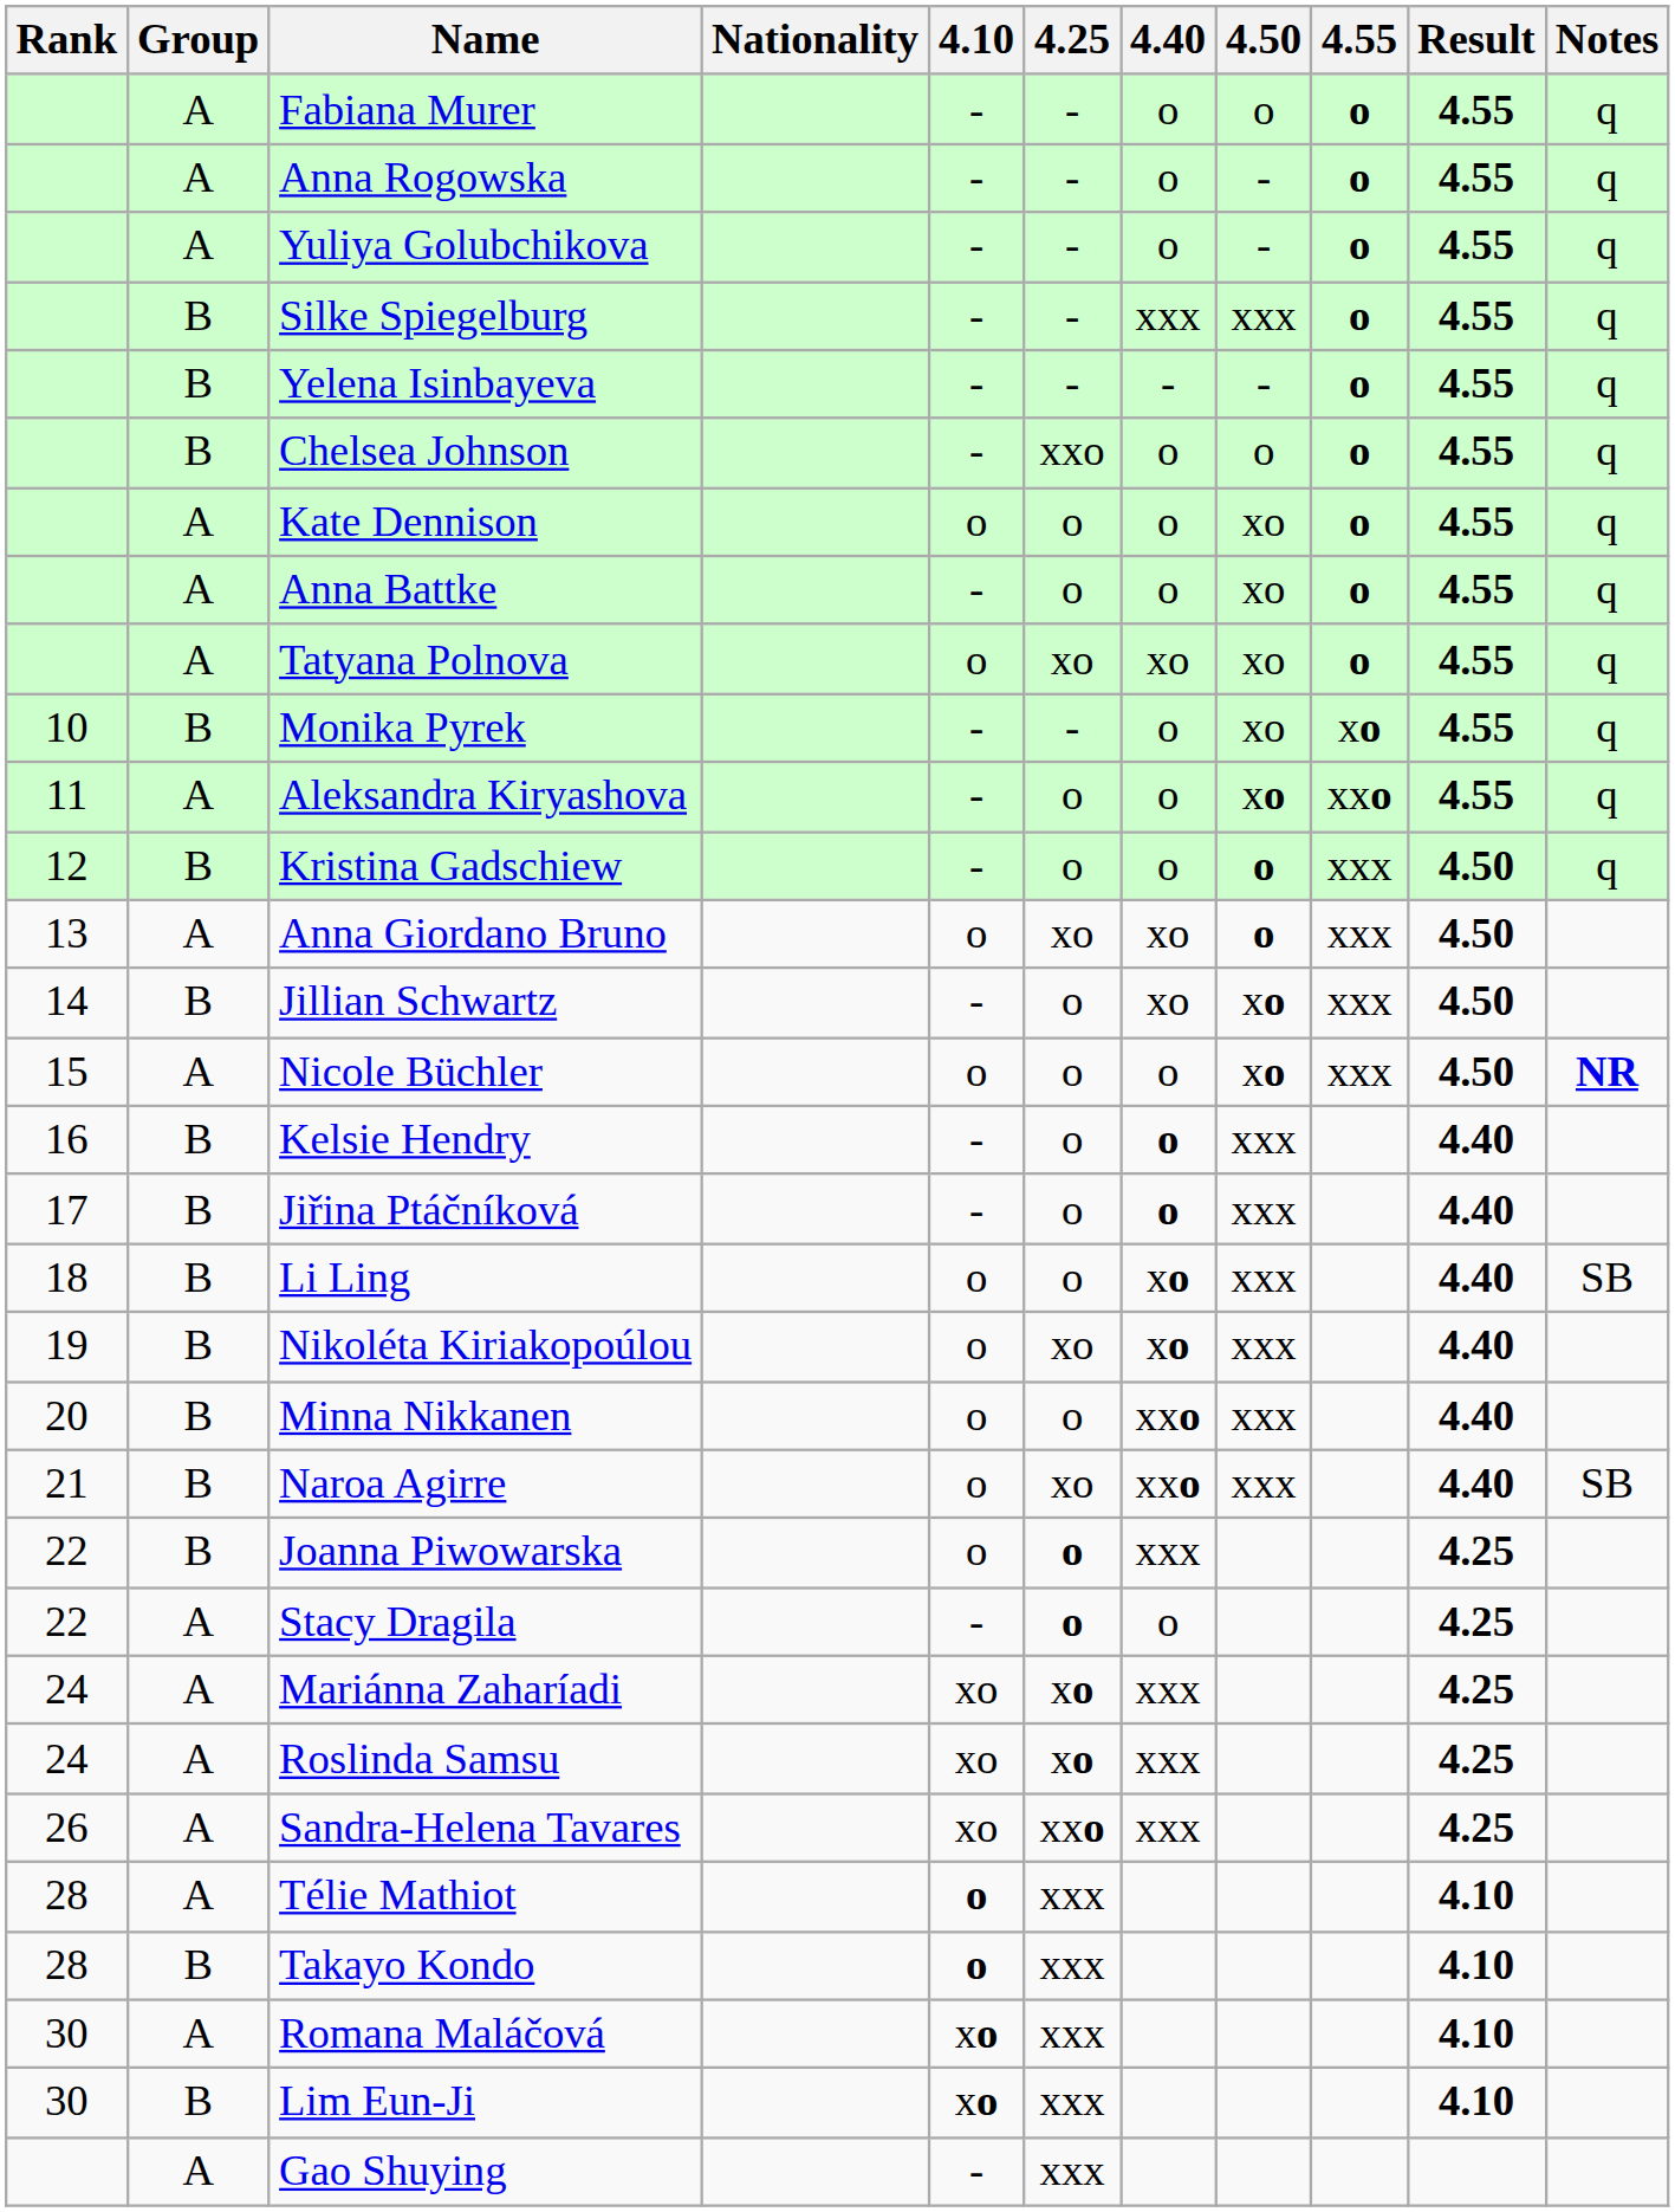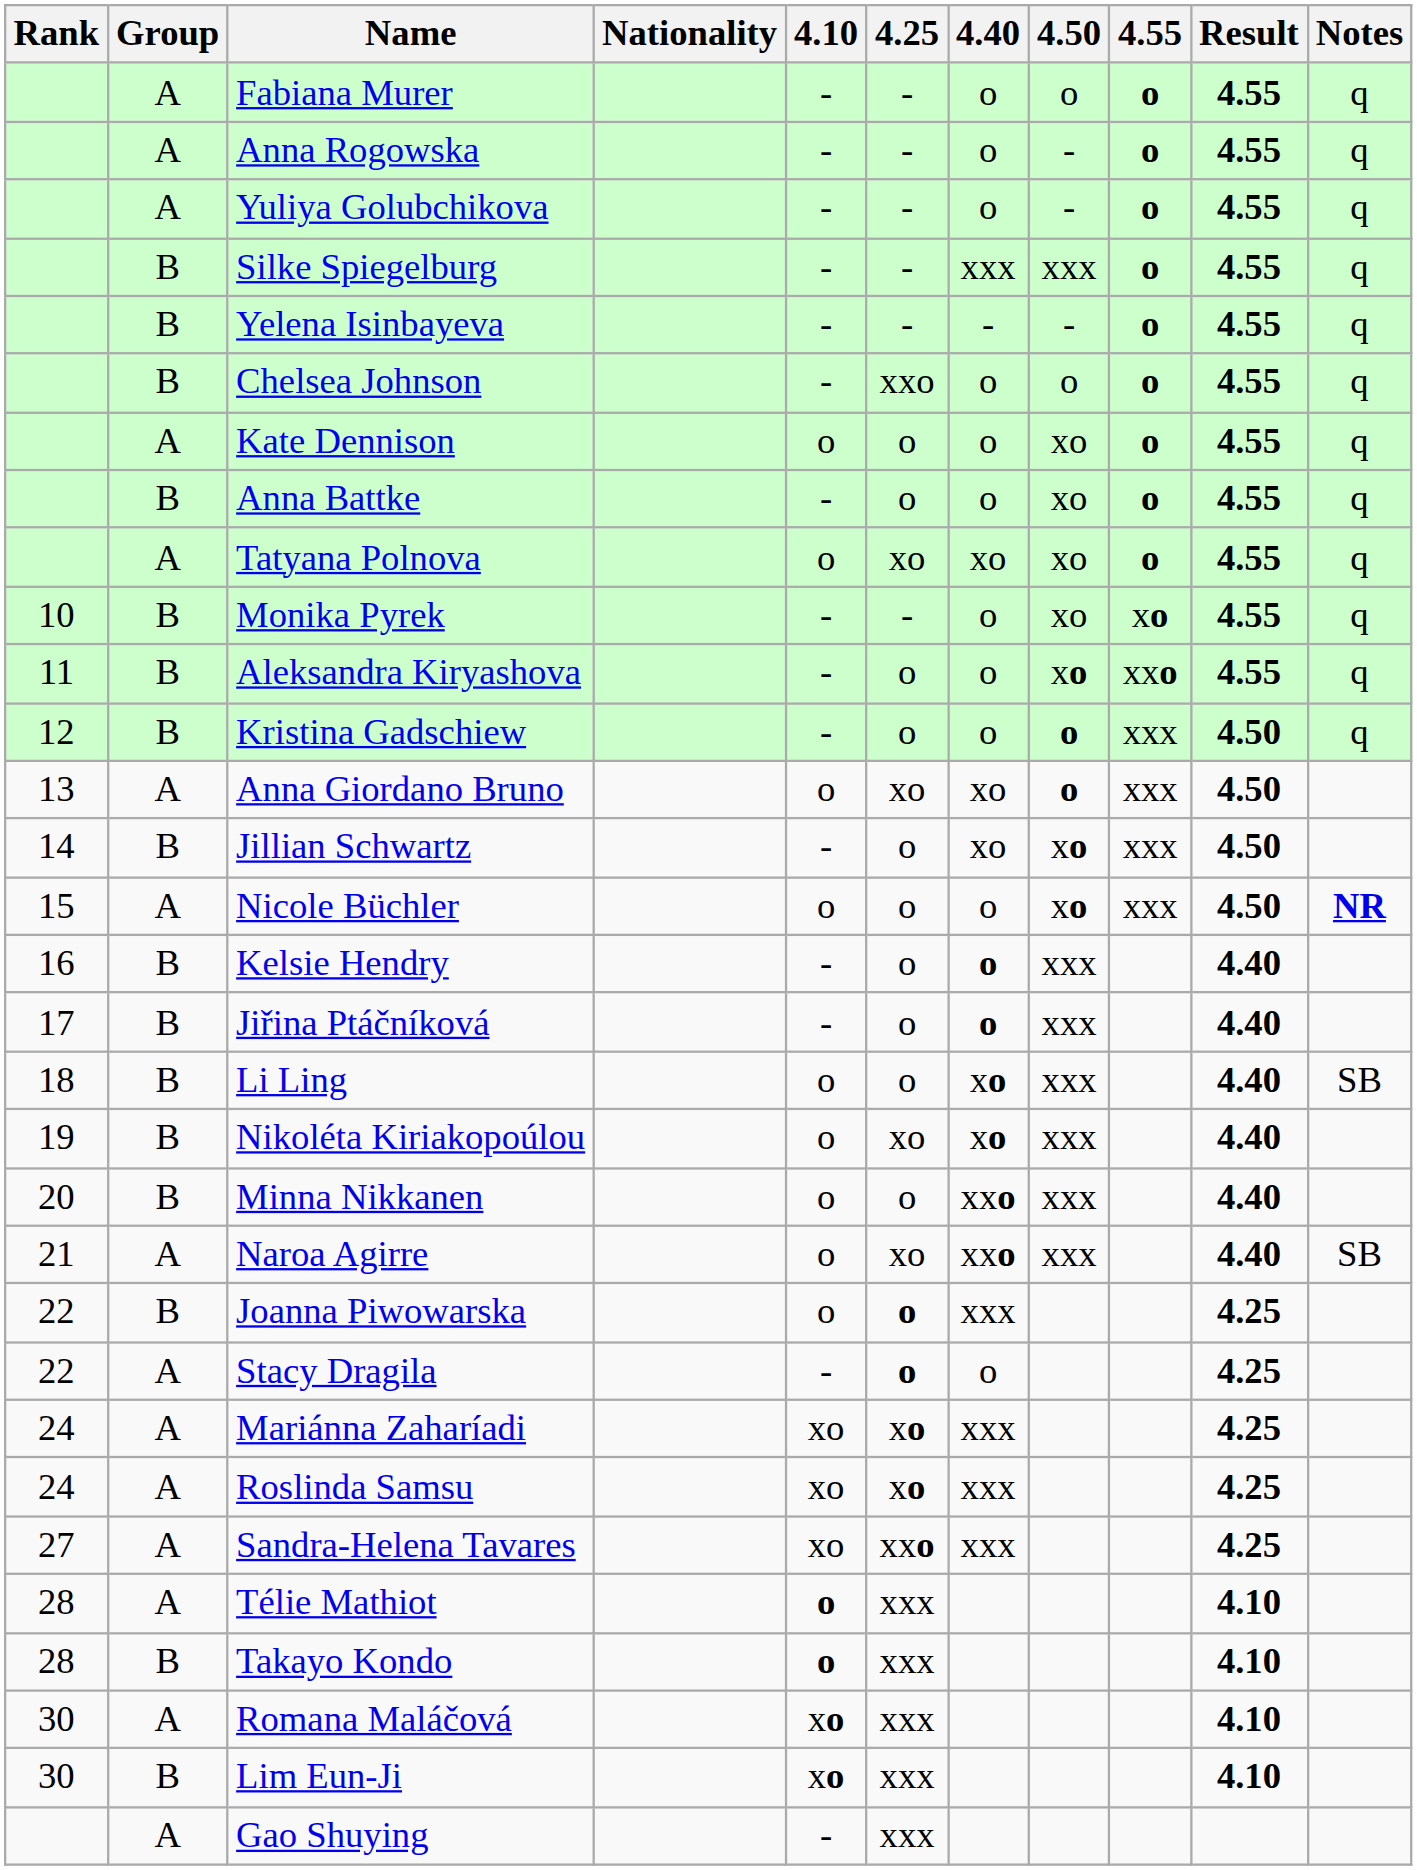Anna Battke | Group: A -> B
Aleksandra Kiryashova | Group: A -> B
Naroa Agirre | Group: B -> A
Sandra-Helena Tavares | Rank: 26 -> 27
